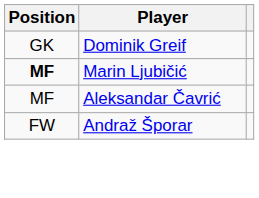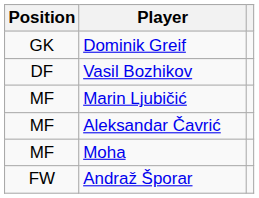+ row: DF | Vasil Bozhikov
Marin Ljubičić | Position: bold -> normal
+ row: MF | Moha
